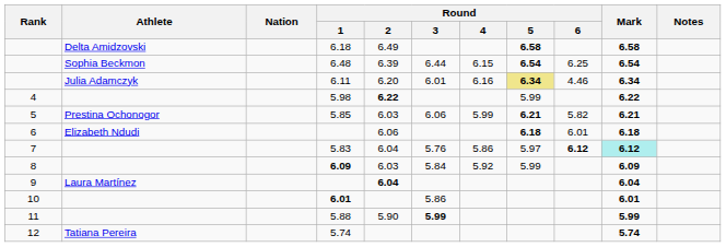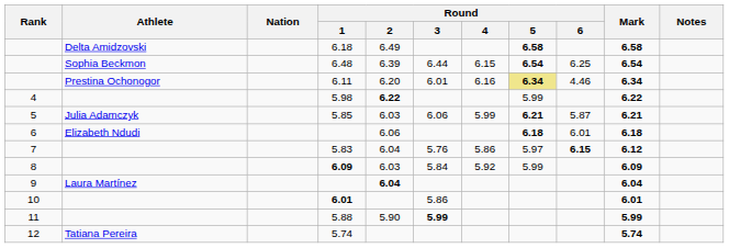6.11 | Athlete: Julia Adamczyk -> Prestina Ochonogor
5.85 | Athlete: Prestina Ochonogor -> Julia Adamczyk
5.85 | Round / 6: 5.82 -> 5.87
5.83 | Round / 6: 6.12 -> 6.15
5.83 | Mark: paleturquoise background -> no background
